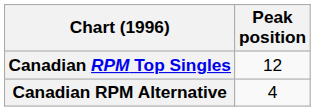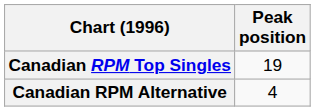Canadian RPM Top Singles | Peak position: 12 -> 19
